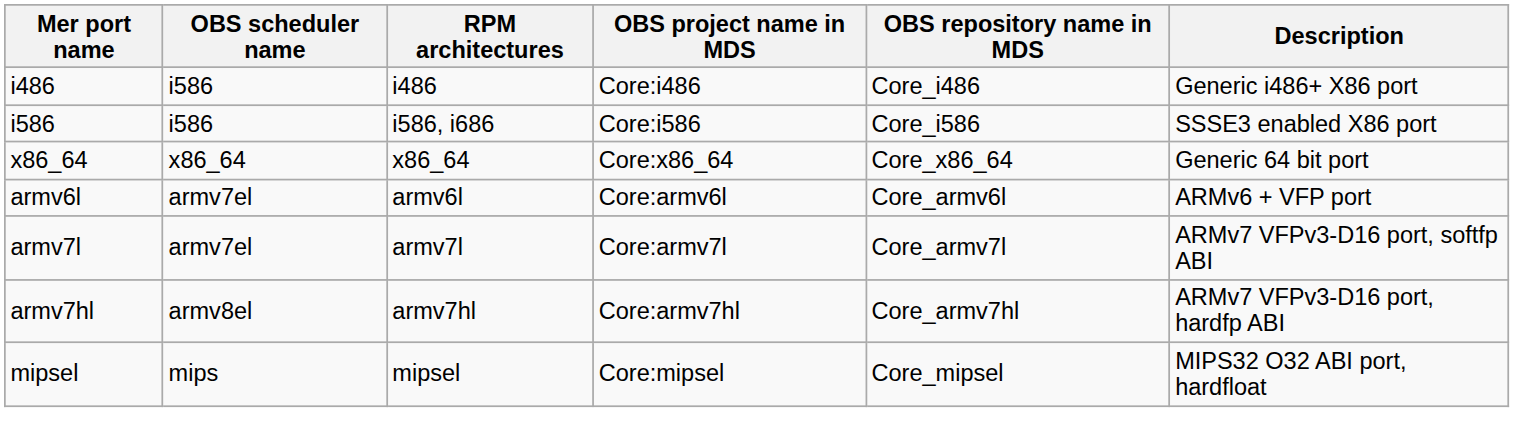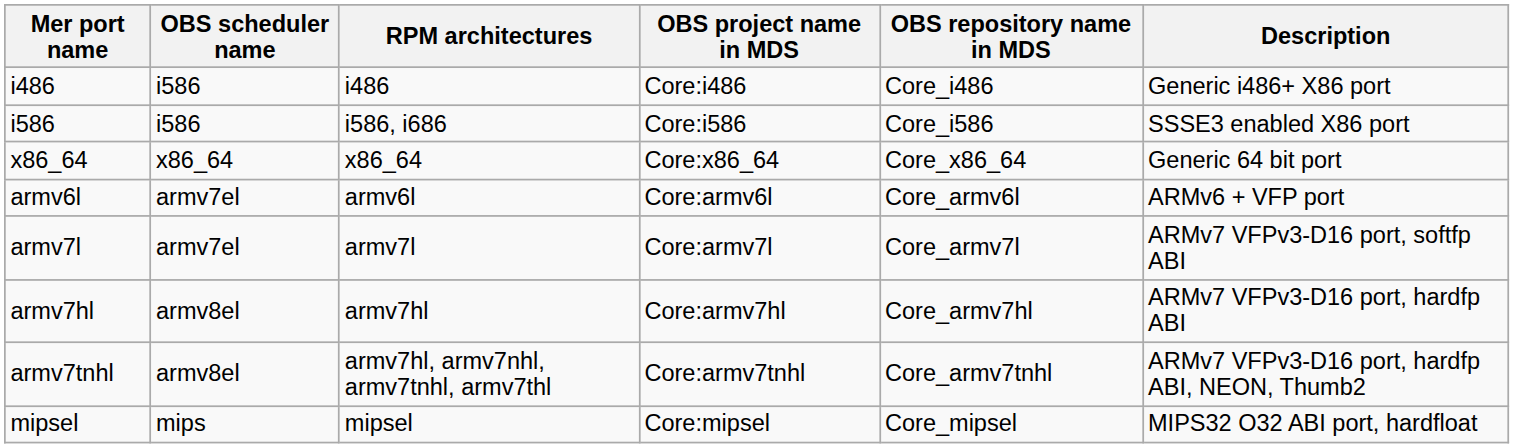+ row: armv7tnhl | armv8el | armv7hl, armv7nhl, armv7tnhl, armv7thl | Core:armv7tnhl | Core_armv7tnhl | ARMv7 VFPv3-D16 port, hardfp ABI, NEON, Thumb2
